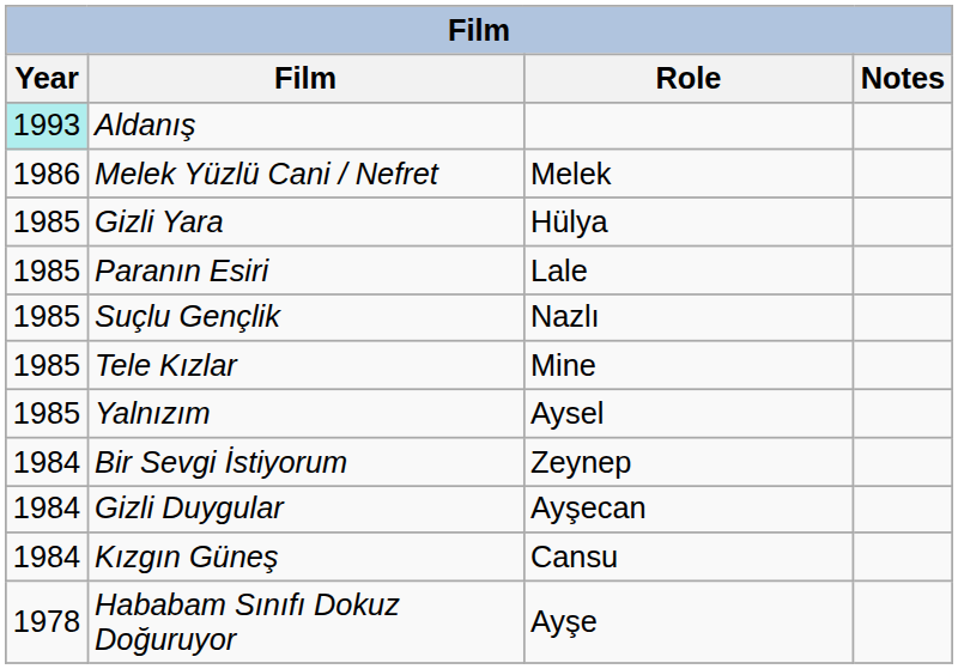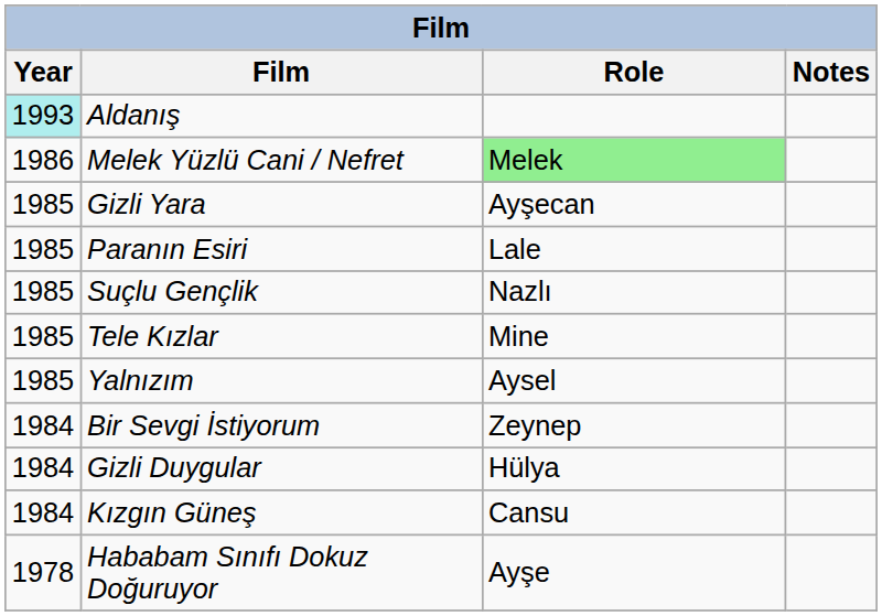Melek Yüzlü Cani / Nefret | Role: no background -> lightgreen background
Gizli Yara | Role: Hülya -> Ayşecan
Gizli Duygular | Role: Ayşecan -> Hülya
